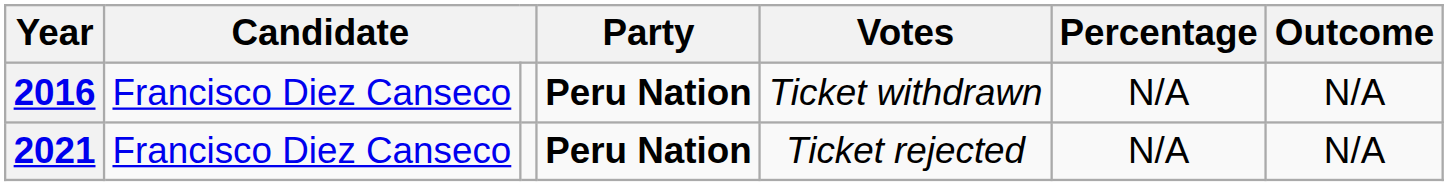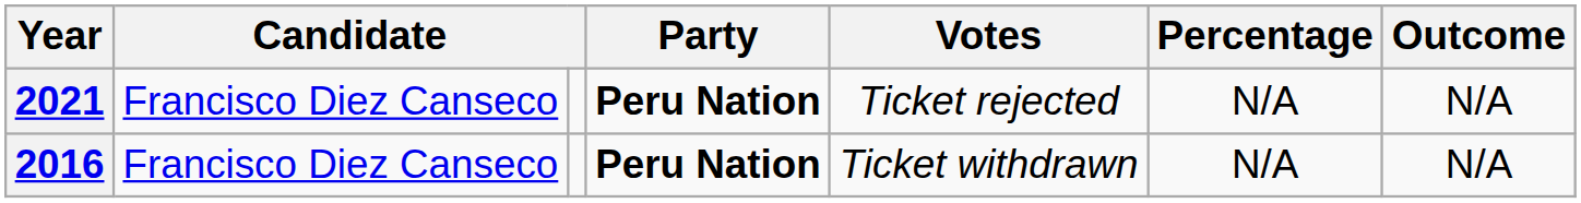rows swapped: 2016 <-> 2021
